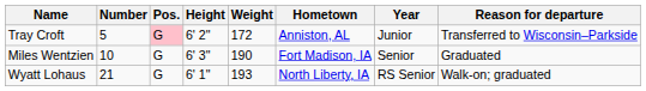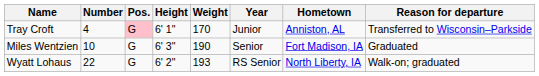columns swapped: Year <-> Hometown
Tray Croft | Number: 5 -> 4
Tray Croft | Height: 6' 2" -> 6' 1"
Tray Croft | Weight: 172 -> 170
Wyatt Lohaus | Number: 21 -> 22
Wyatt Lohaus | Height: 6' 1" -> 6' 2"
